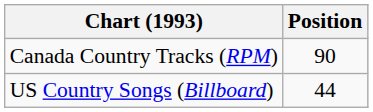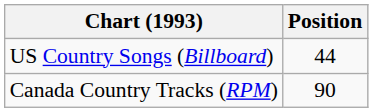rows swapped: Canada Country Tracks (RPM) <-> US Country Songs (Billboard)
